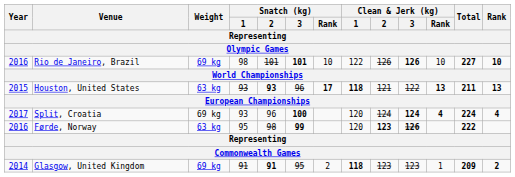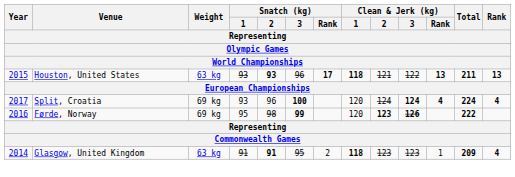- row: 2016 | Rio de Janeiro, Brazil | 69 kg | 98 | 101 | 101 | 10 | 122 | 126 | 126 | 10 | 227 | 10
Førde, Norway | Weight: 63 kg -> 69 kg
Glasgow, United Kingdom | Weight: 69 kg -> 63 kg
Glasgow, United Kingdom | Rank: 2 -> 4
